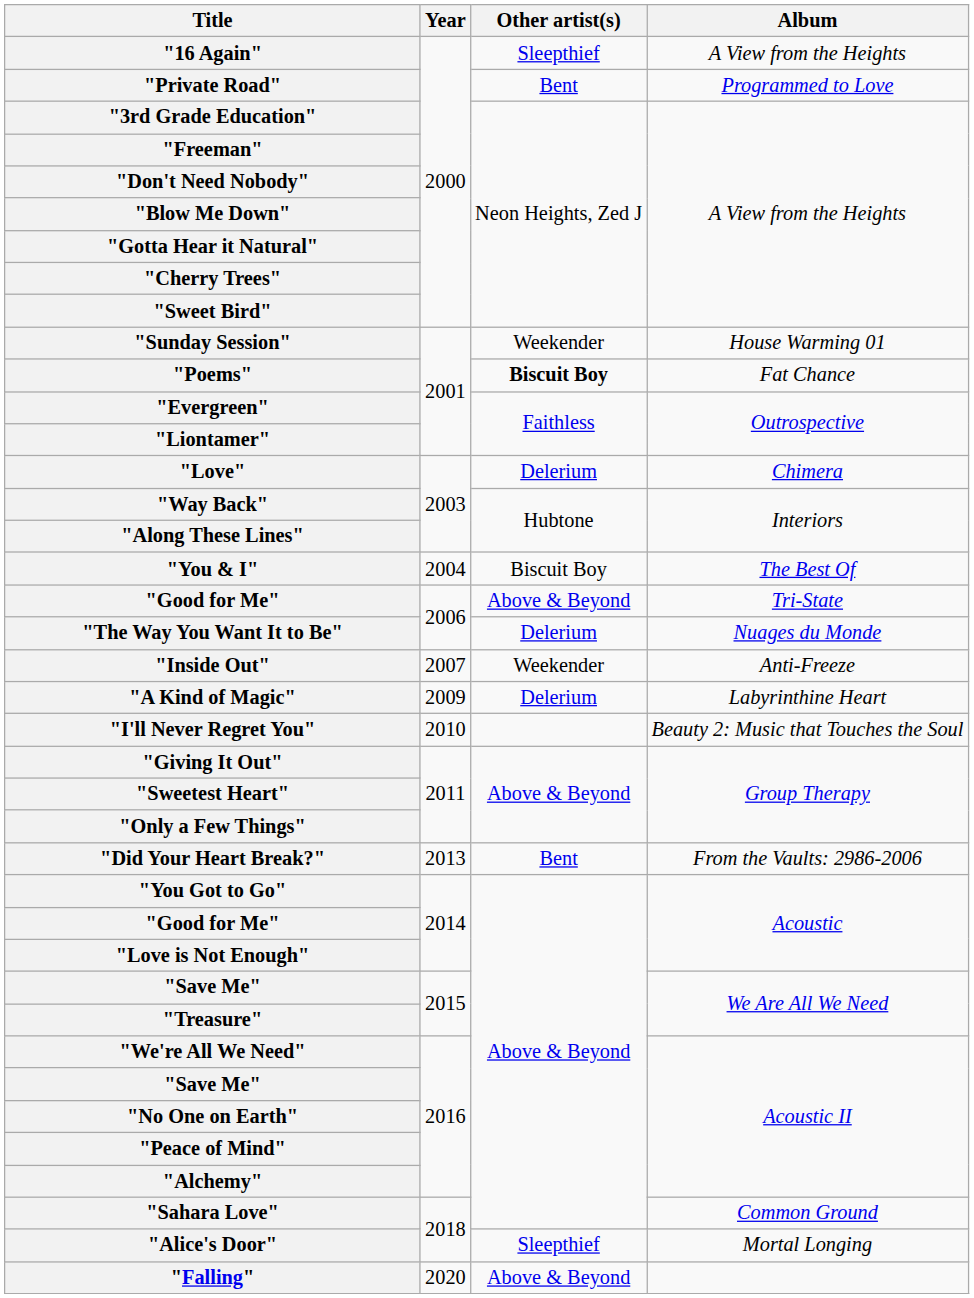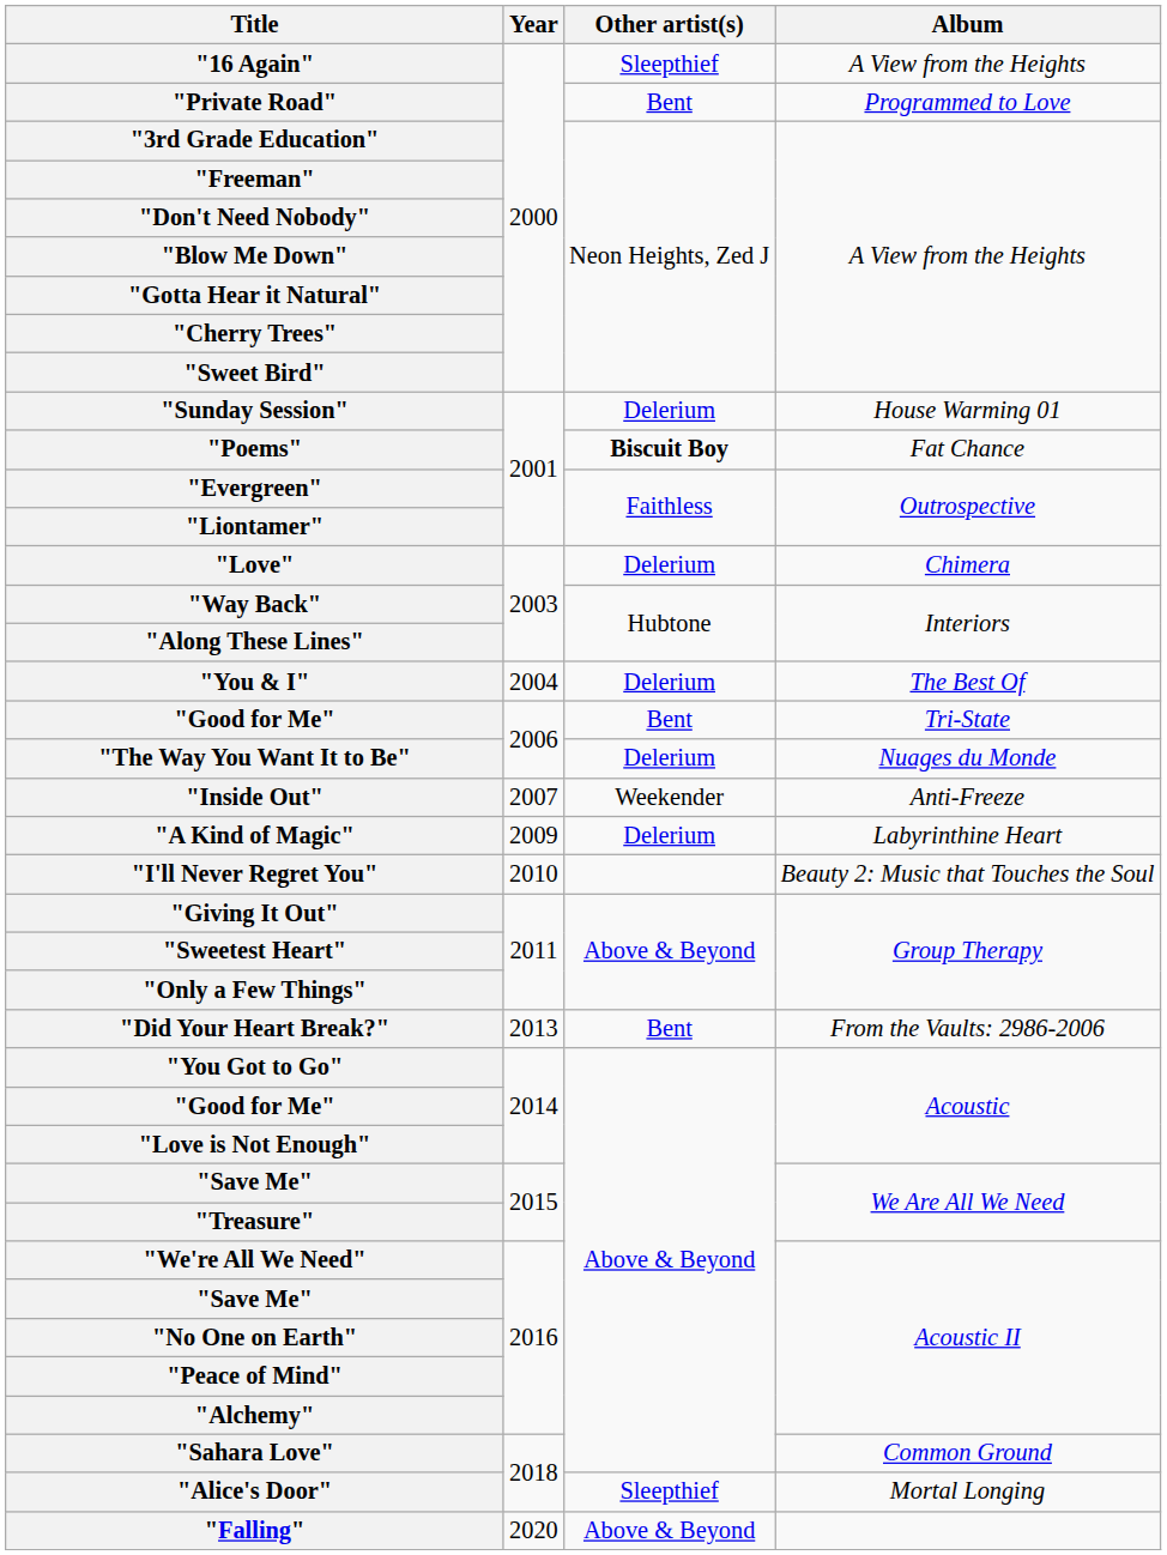"Sunday Session" | Other artist(s): Weekender -> Delerium
"You & I" | Other artist(s): Biscuit Boy -> Delerium
"Good for Me" / Tri-State | Other artist(s): Above & Beyond -> Bent
